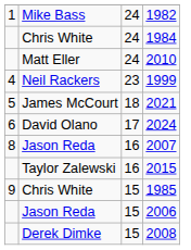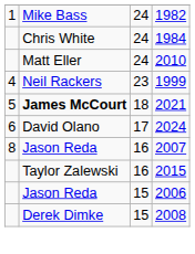2021 | column 2: normal -> bold
- row: 9 | Chris White | 15 | 1985
